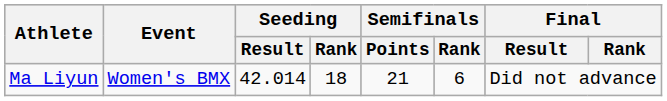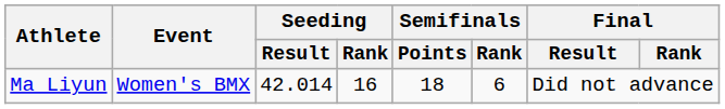Ma Liyun | Seeding / Rank: 18 -> 16
Ma Liyun | Semifinals / Points: 21 -> 18
